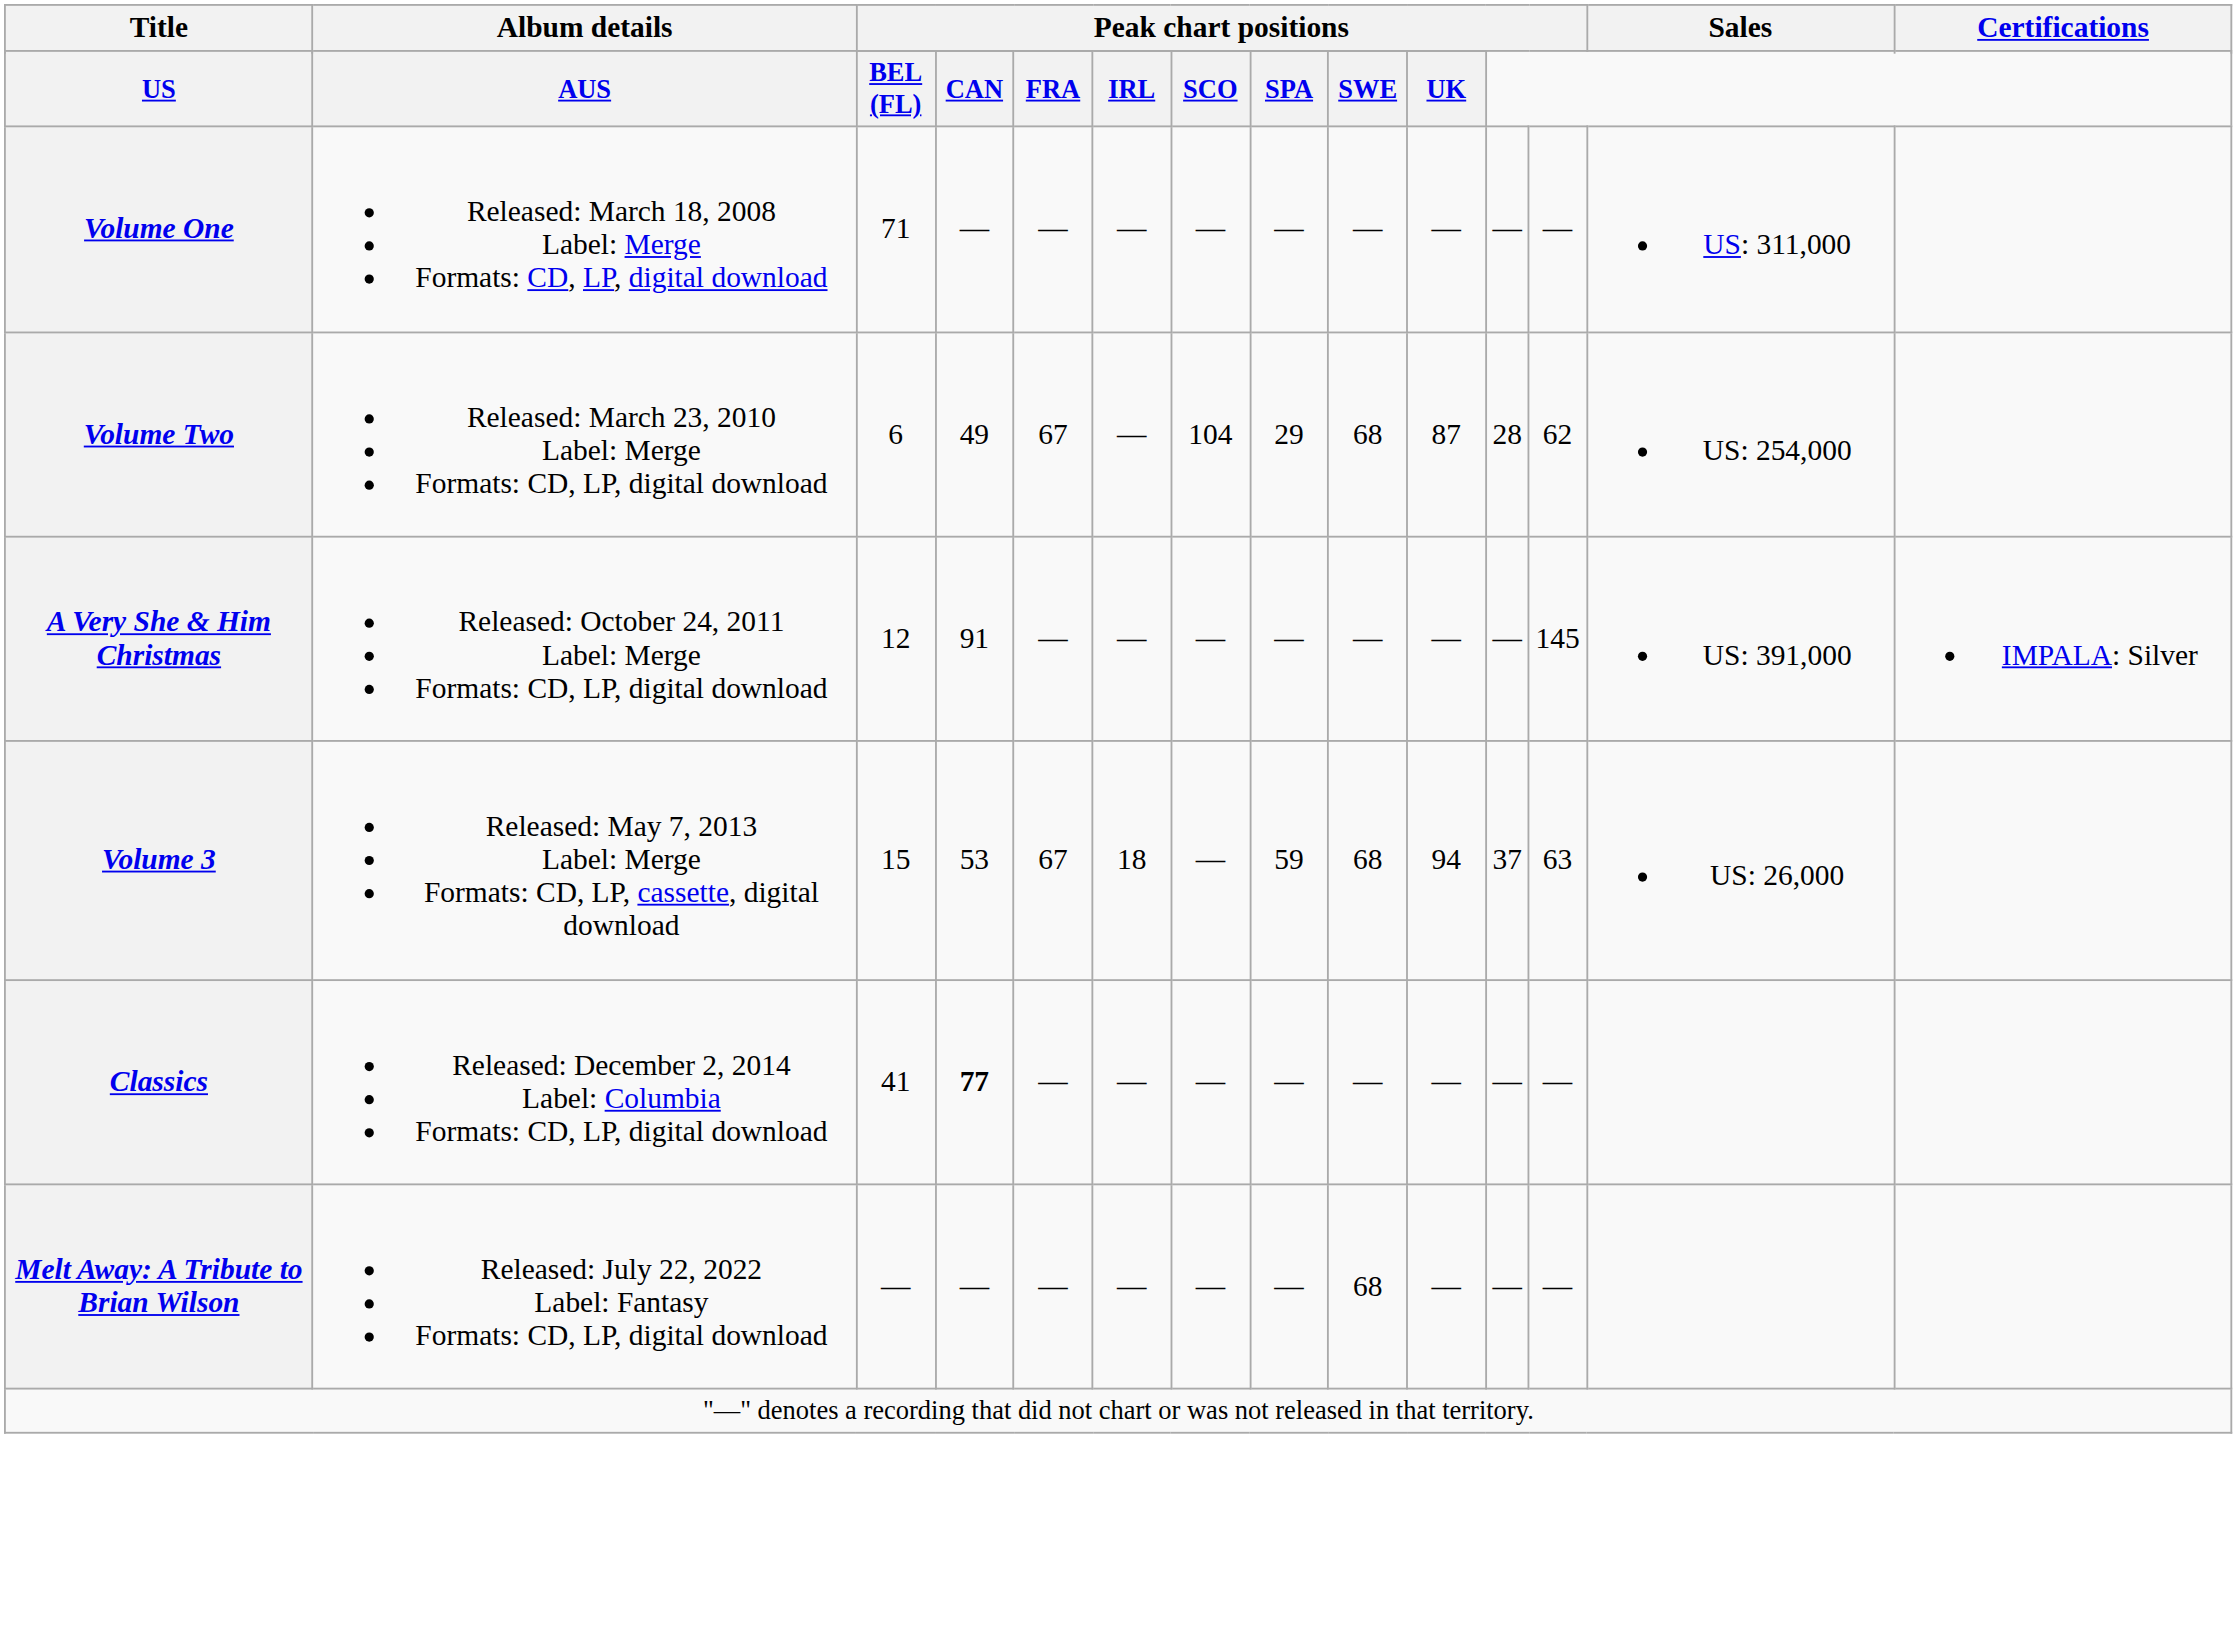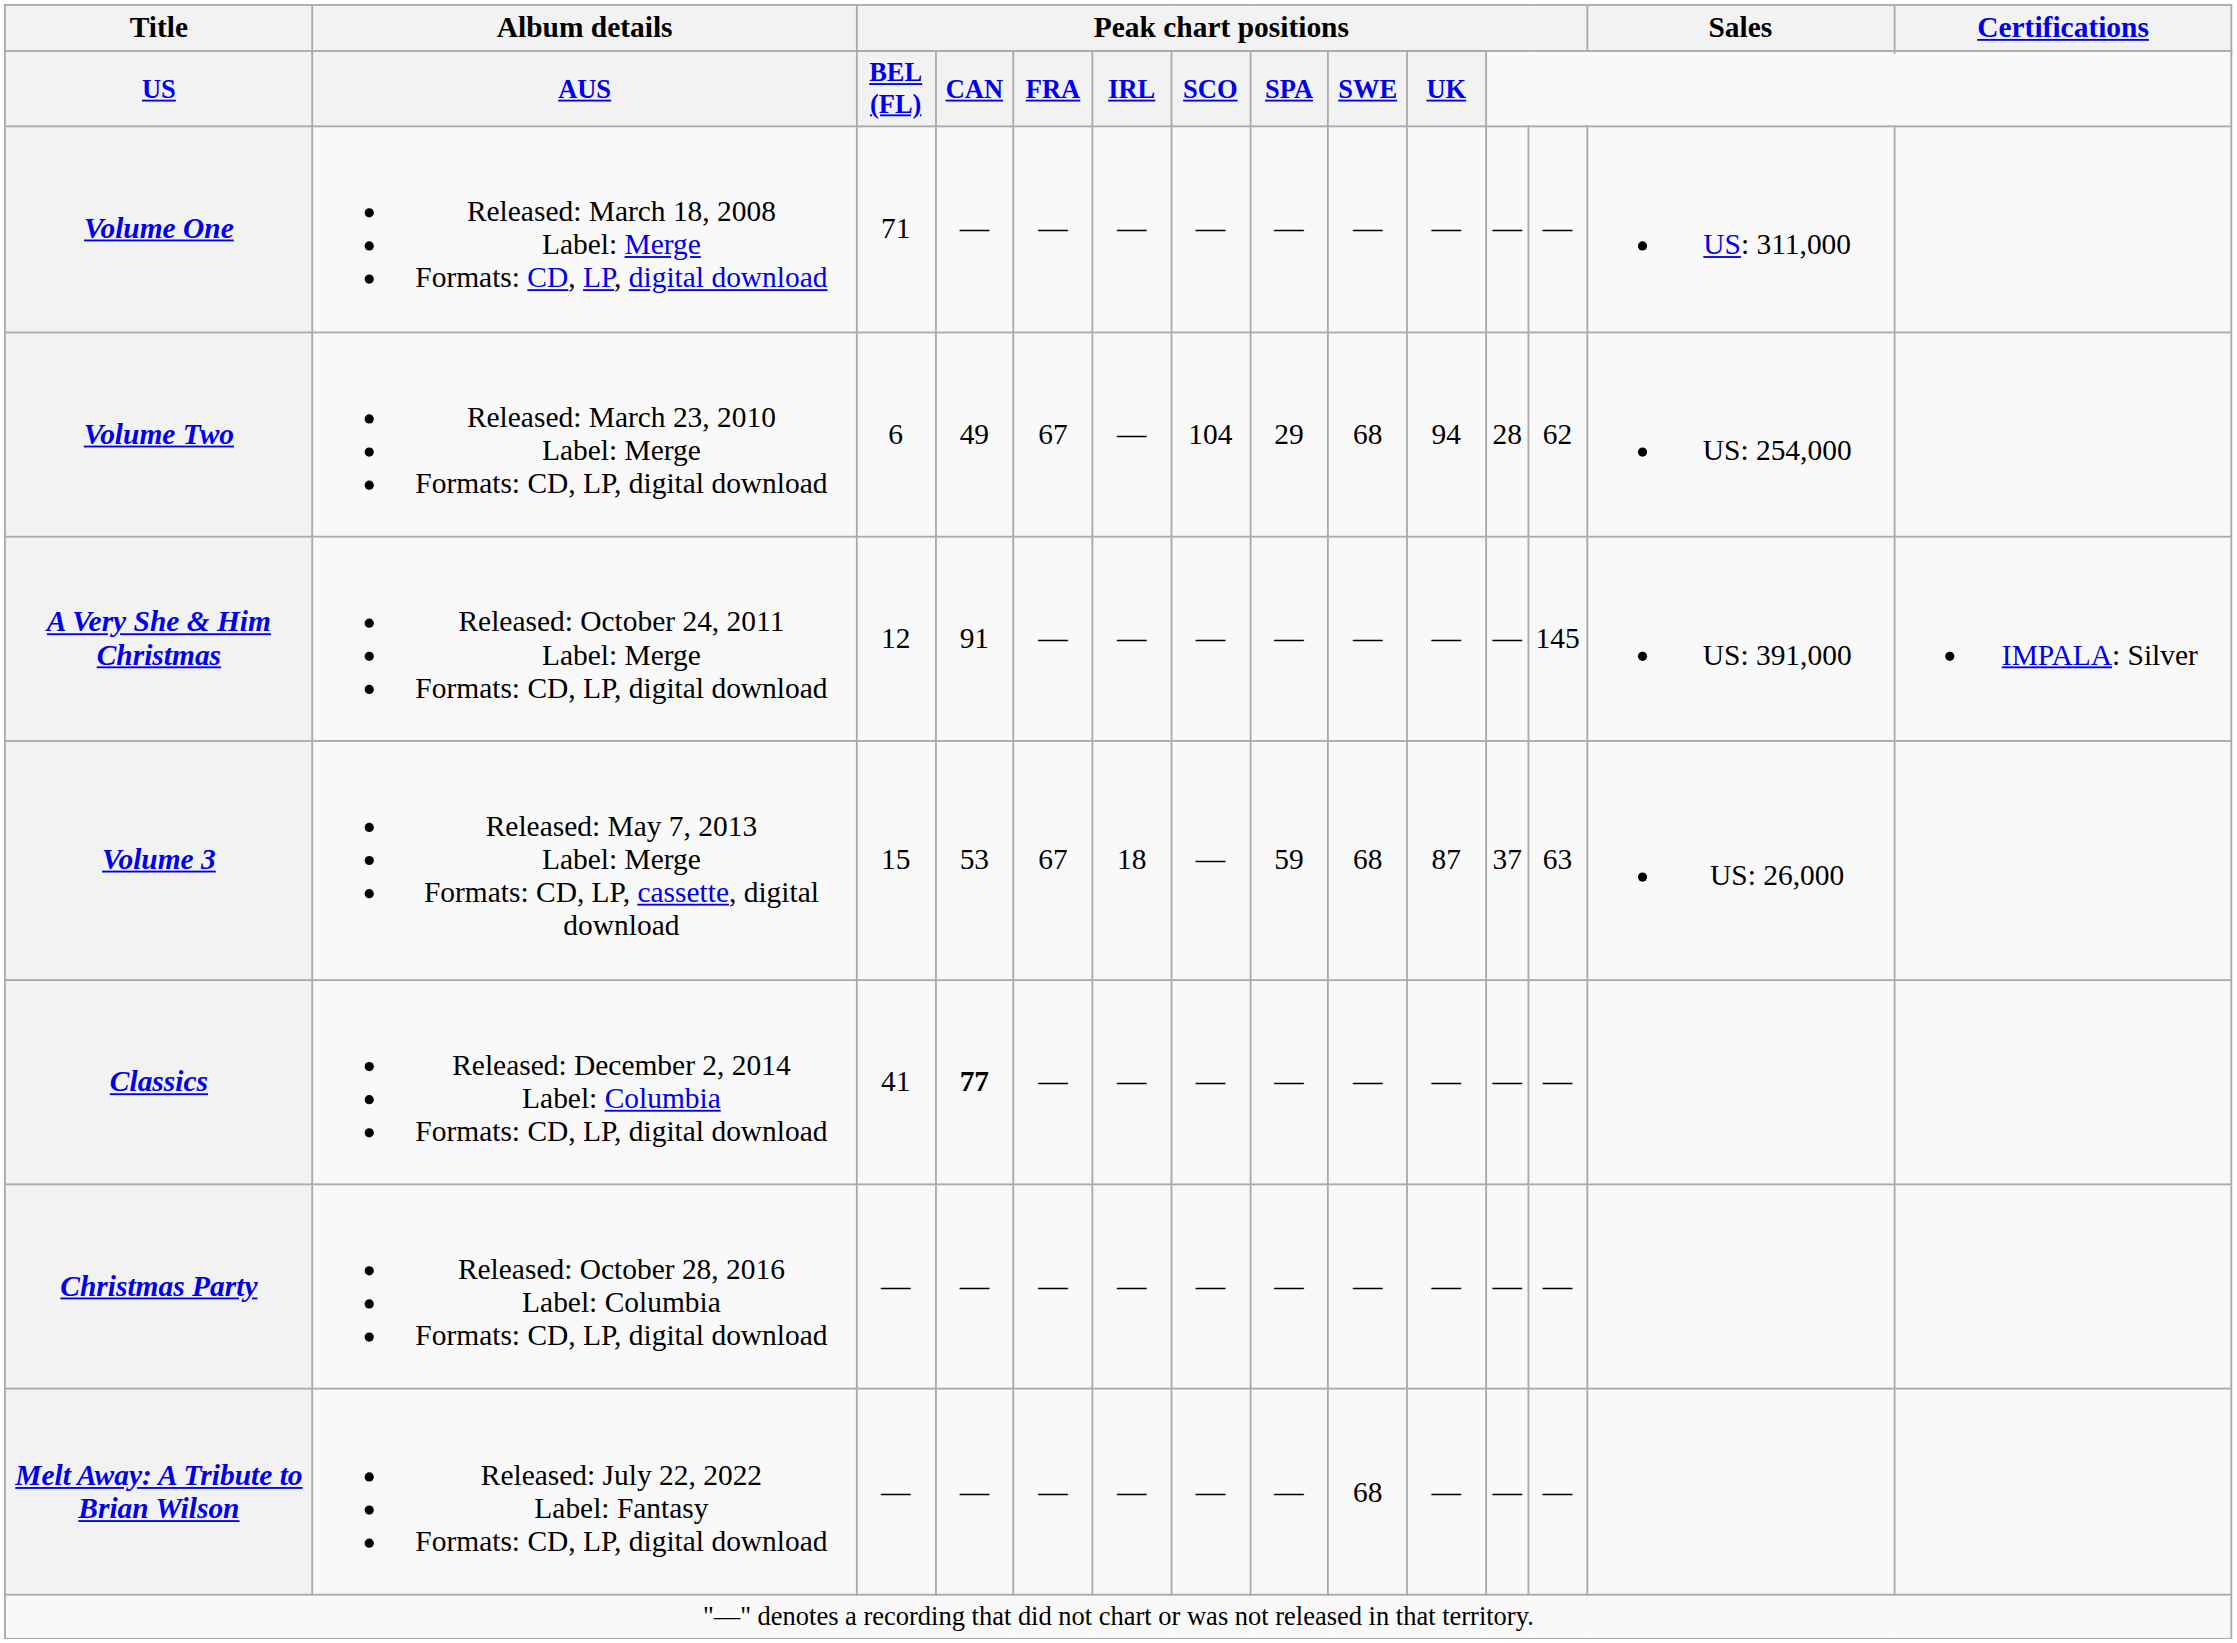Volume Two | column 10: 87 -> 94
Volume 3 | column 10: 94 -> 87
+ row: Christmas Party | Released: October 28, 2016 Label: Columbia Formats: CD, LP, digital download | — | — | — | — | — | — | — | — | — | —
